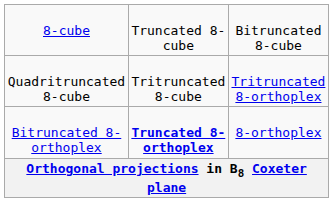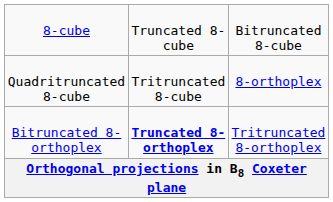Quadritruncated 8-cube | column 3: Tritruncated 8-orthoplex -> 8-orthoplex
Bitruncated 8-orthoplex | column 3: 8-orthoplex -> Tritruncated 8-orthoplex
